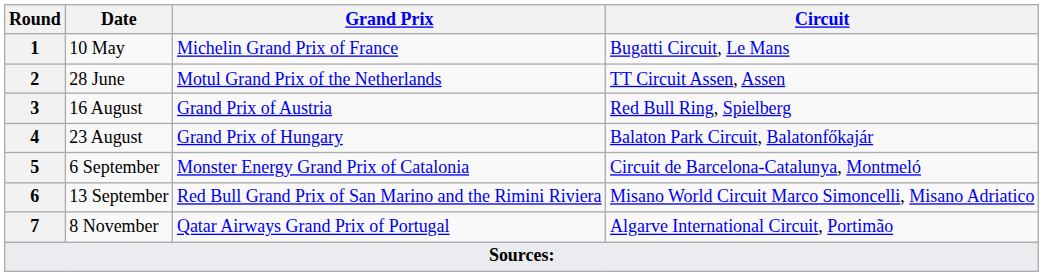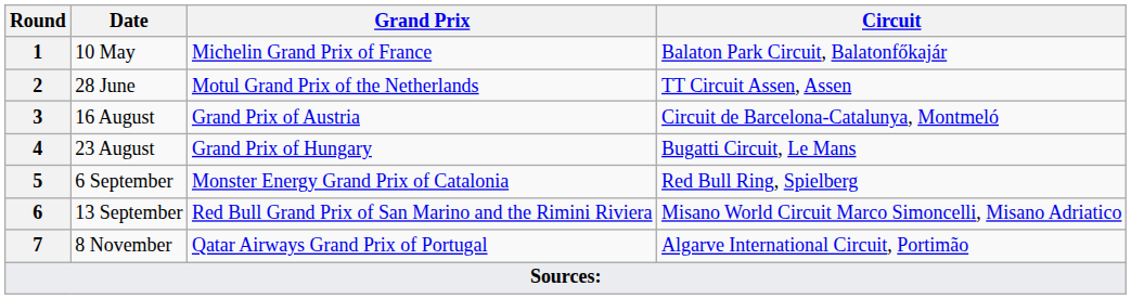10 May | Circuit: Bugatti Circuit, Le Mans -> Balaton Park Circuit, Balatonfőkajár
16 August | Circuit: Red Bull Ring, Spielberg -> Circuit de Barcelona-Catalunya, Montmeló
23 August | Circuit: Balaton Park Circuit, Balatonfőkajár -> Bugatti Circuit, Le Mans
6 September | Circuit: Circuit de Barcelona-Catalunya, Montmeló -> Red Bull Ring, Spielberg
